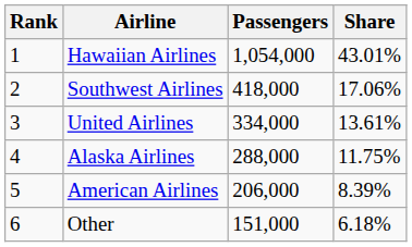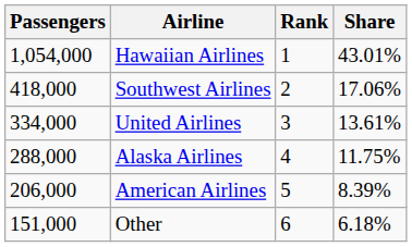columns swapped: Rank <-> Passengers
